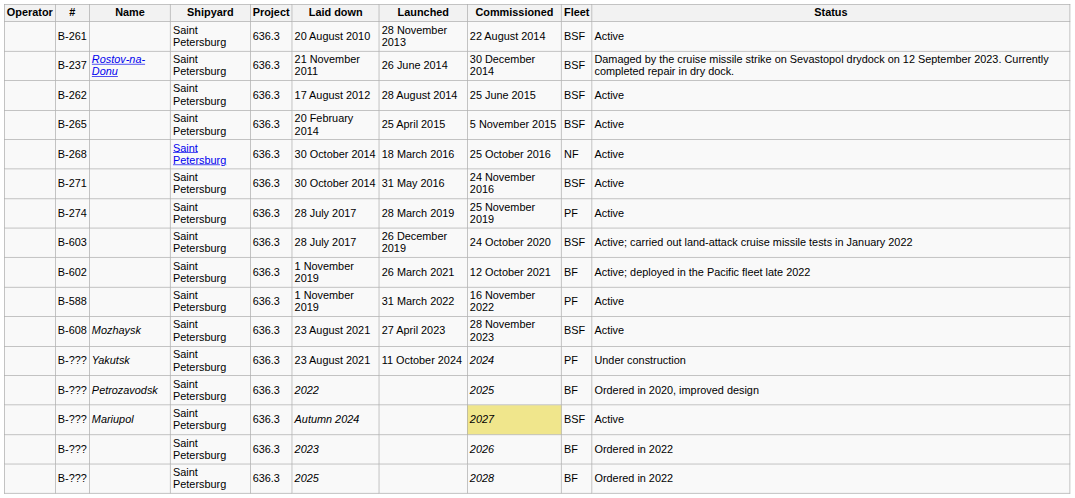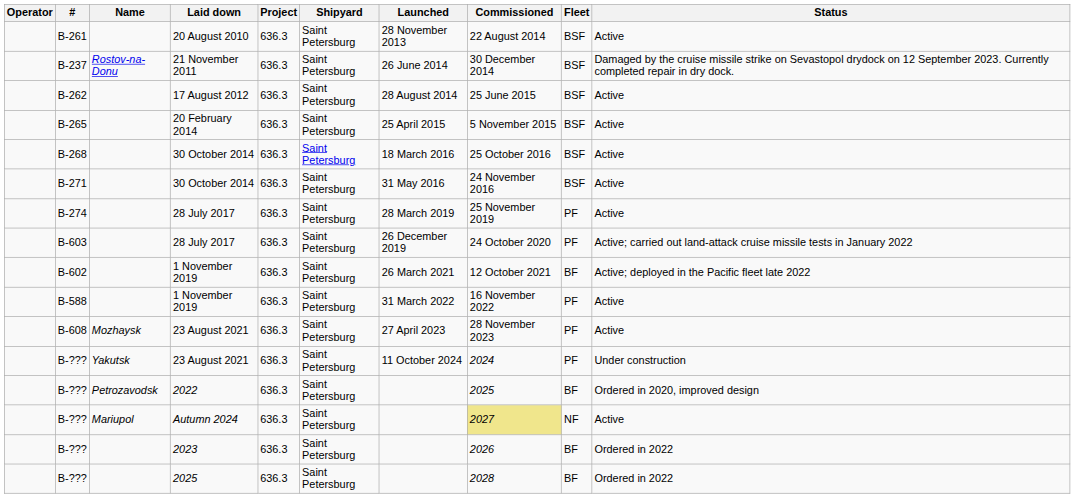columns swapped: Shipyard <-> Laid down
B-268 | Fleet: NF -> BSF
B-603 | Fleet: BSF -> PF
B-608 | Fleet: BSF -> PF
B-??? / Mariupol | Fleet: BSF -> NF
